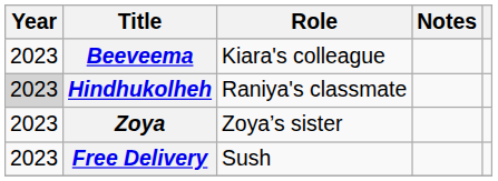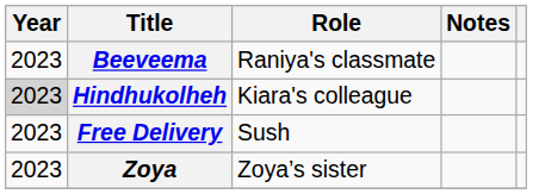Beeveema | Role: Kiara's colleague -> Raniya's classmate
Hindhukolheh | Role: Raniya's classmate -> Kiara's colleague
rows swapped: Free Delivery <-> Zoya
